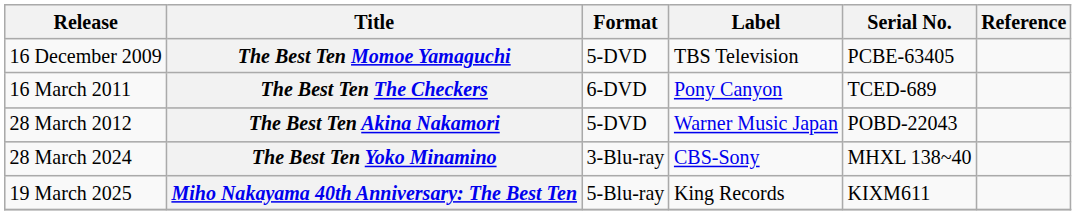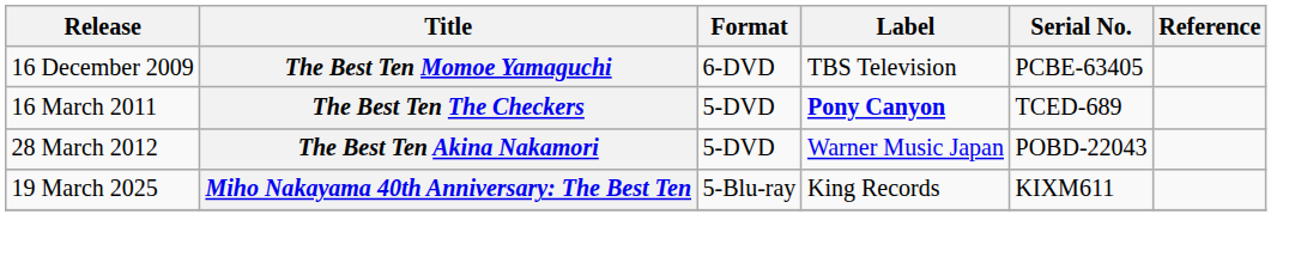The Best Ten Momoe Yamaguchi | Format: 5-DVD -> 6-DVD
The Best Ten The Checkers | Format: 6-DVD -> 5-DVD
The Best Ten The Checkers | Label: normal -> bold
- row: 28 March 2024 | The Best Ten Yoko Minamino | 3-Blu-ray | CBS-Sony | MHXL 138~40
